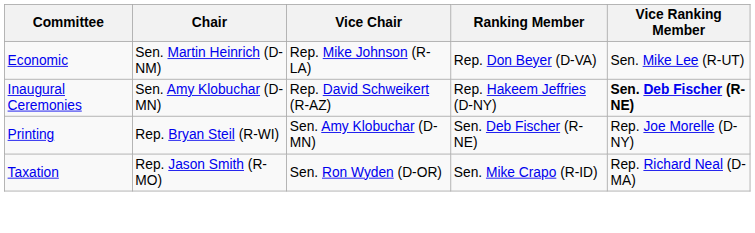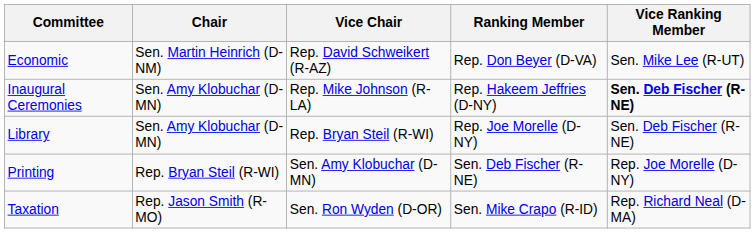Economic | Vice Chair: Rep. Mike Johnson (R-LA) -> Rep. David Schweikert (R-AZ)
Inaugural Ceremonies | Vice Chair: Rep. David Schweikert (R-AZ) -> Rep. Mike Johnson (R-LA)
+ row: Library | Sen. Amy Klobuchar (D-MN) | Rep. Bryan Steil (R-WI) | Rep. Joe Morelle (D-NY) | Sen. Deb Fischer (R-NE)
